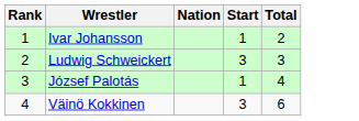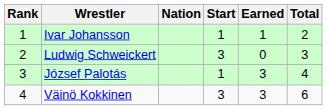+ column: Earned | 1 | 0 | 3 | 3
